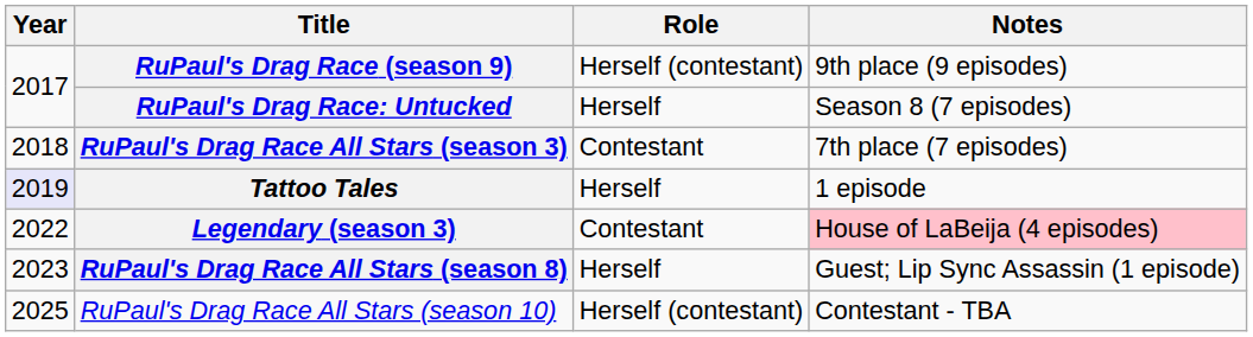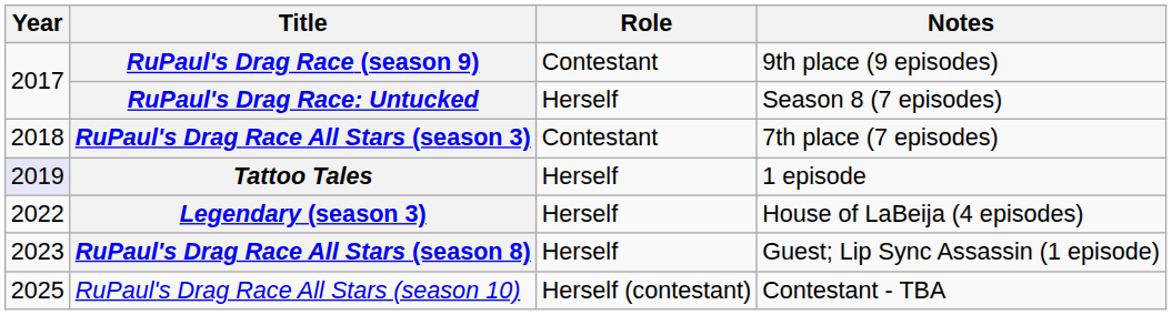RuPaul's Drag Race (season 9) | Role: Herself (contestant) -> Contestant
Legendary (season 3) | Role: Contestant -> Herself
Legendary (season 3) | Notes: pink background -> no background
